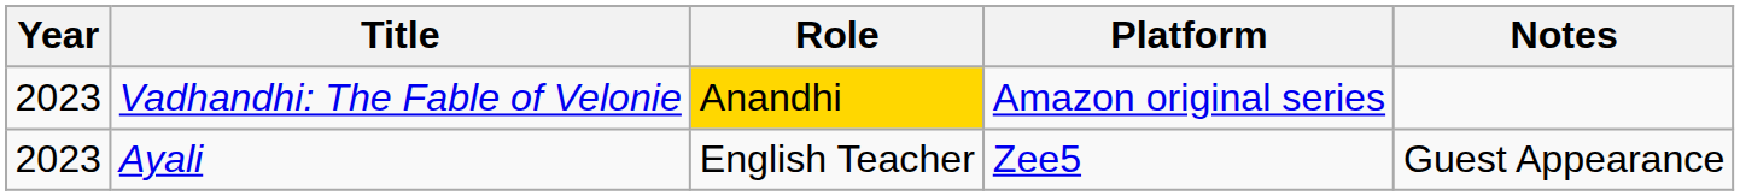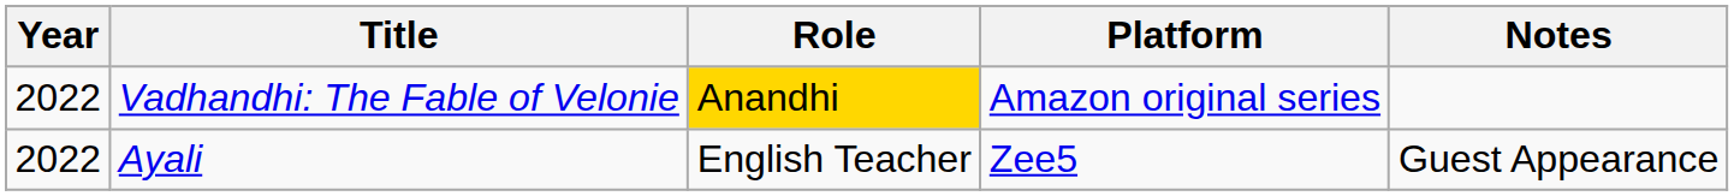Vadhandhi: The Fable of Velonie | Year: 2023 -> 2022
Ayali | Year: 2023 -> 2022
